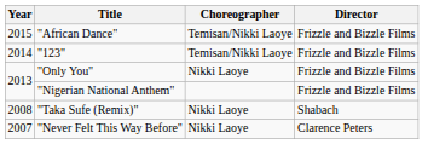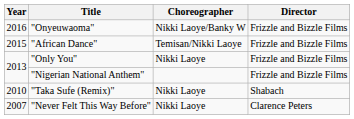+ row: 2016 | "Onyeuwaoma" | Nikki Laoye/Banky W | Frizzle and Bizzle Films
- row: 2014 | "123" | Temisan/Nikki Laoye | Frizzle and Bizzle Films
"Taka Sufe (Remix)" | Year: 2008 -> 2010
